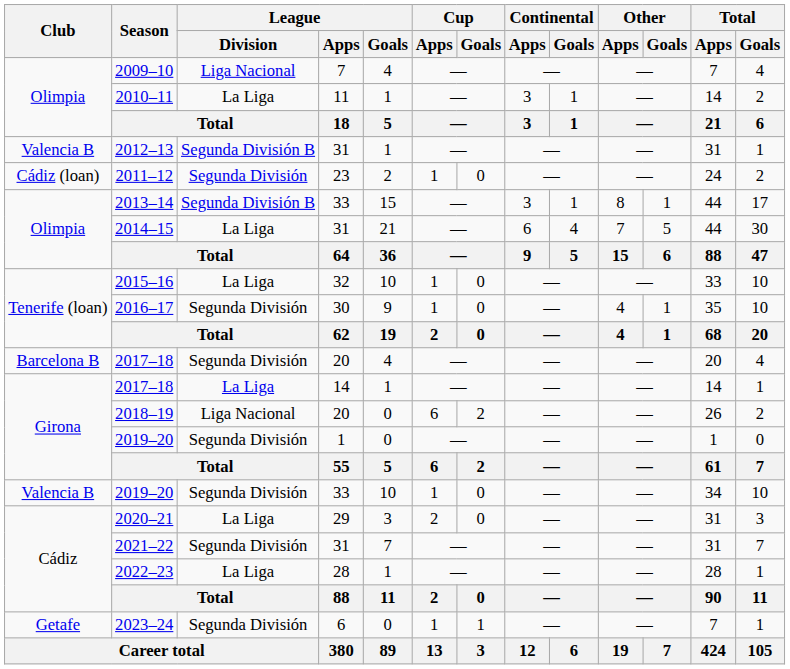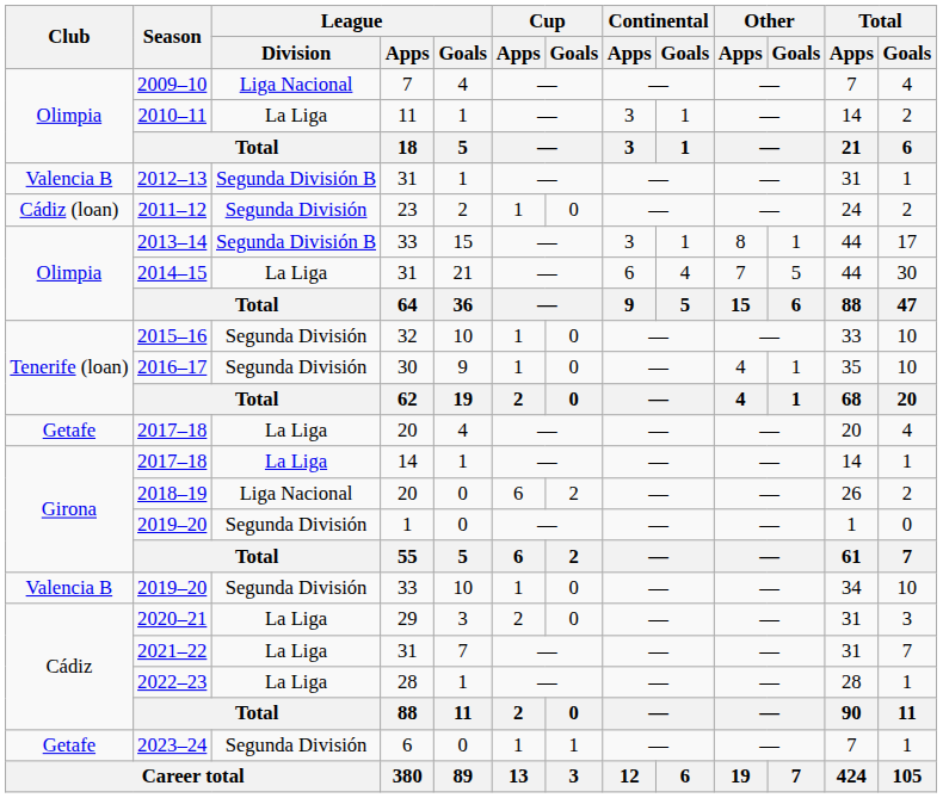2015–16 | League / Division: La Liga -> Segunda División
2017–18 / 20 | Club: Barcelona B -> Getafe
2017–18 / 20 | League / Division: Segunda División -> La Liga
2021–22 | League / Division: Segunda División -> La Liga
